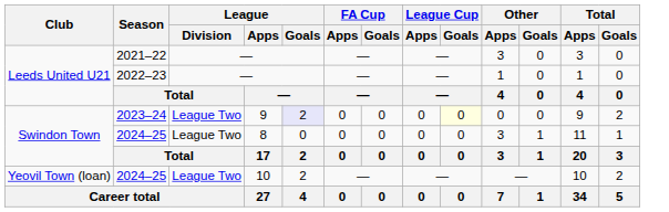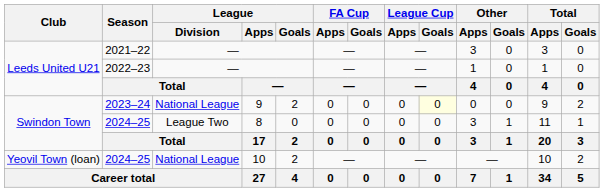2023–24 | League / Division: League Two -> National League
2023–24 | League / Goals: lavender background -> no background
2024–25 / 10 | League / Division: League Two -> National League
